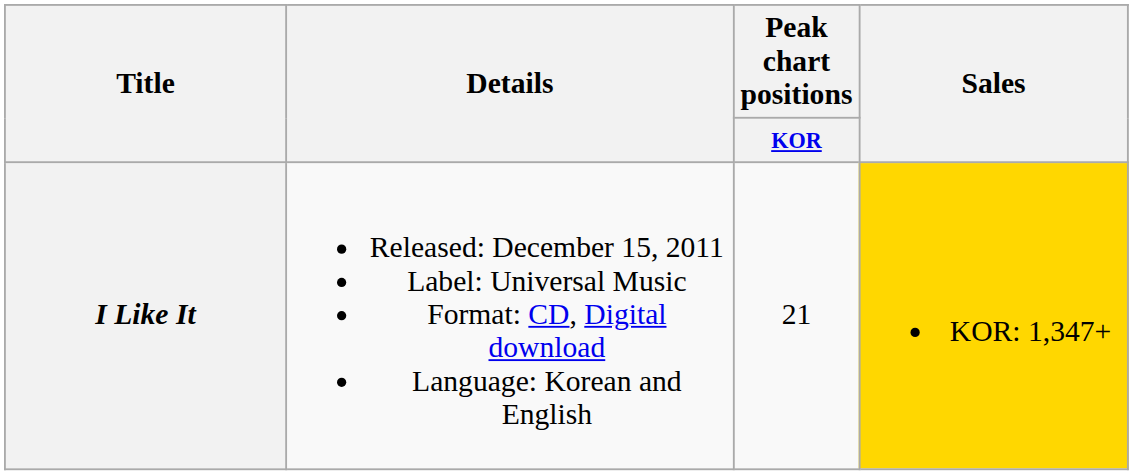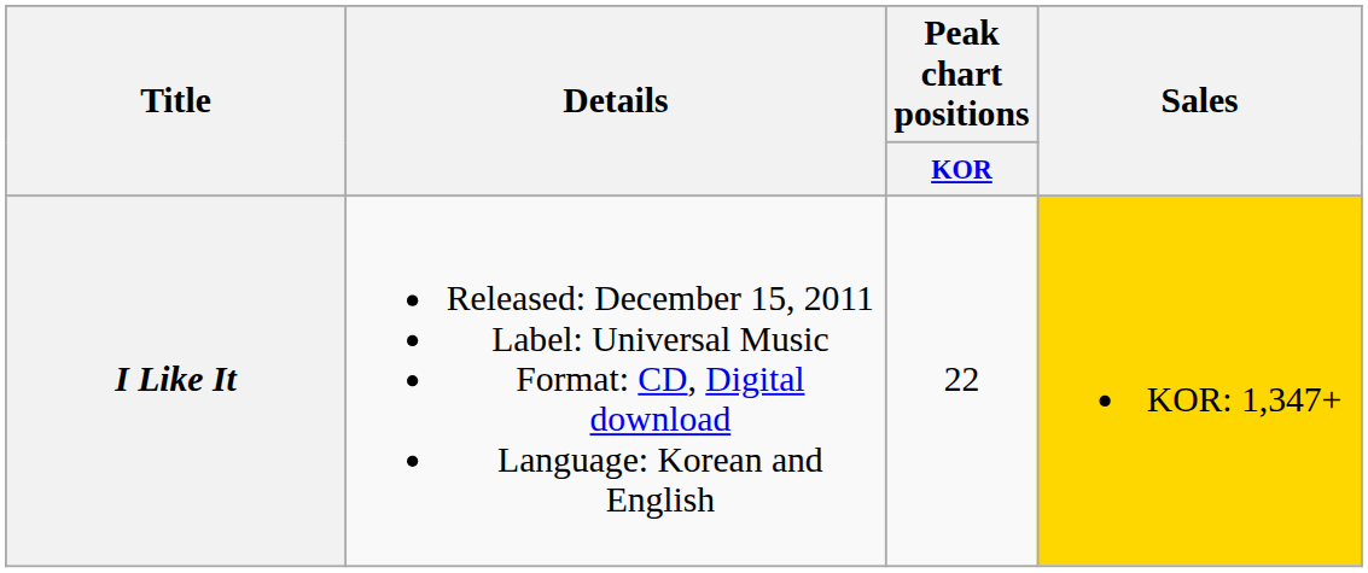I Like It | Peak chart positions / KOR: 21 -> 22
